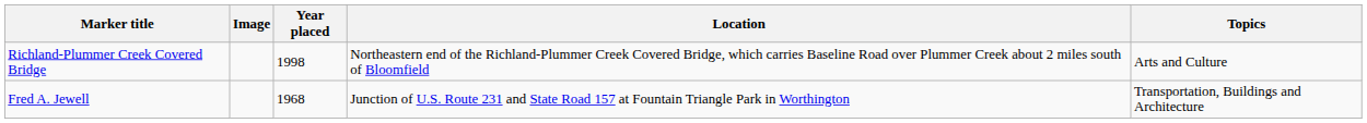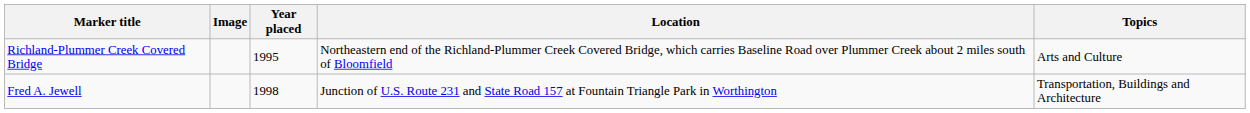Richland-Plummer Creek Covered Bridge | Year placed: 1998 -> 1995
Fred A. Jewell | Year placed: 1968 -> 1998
